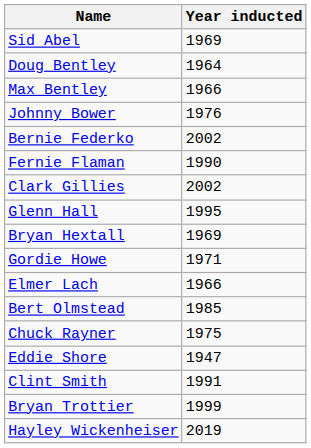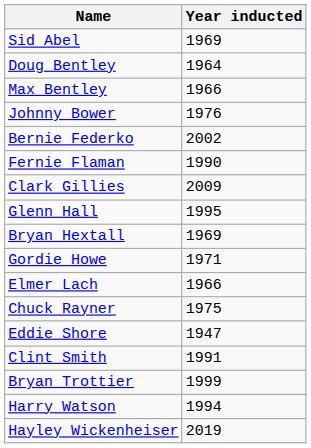Clark Gillies | Year inducted: 2002 -> 2009
- row: Bert Olmstead | 1985
+ row: Harry Watson | 1994
